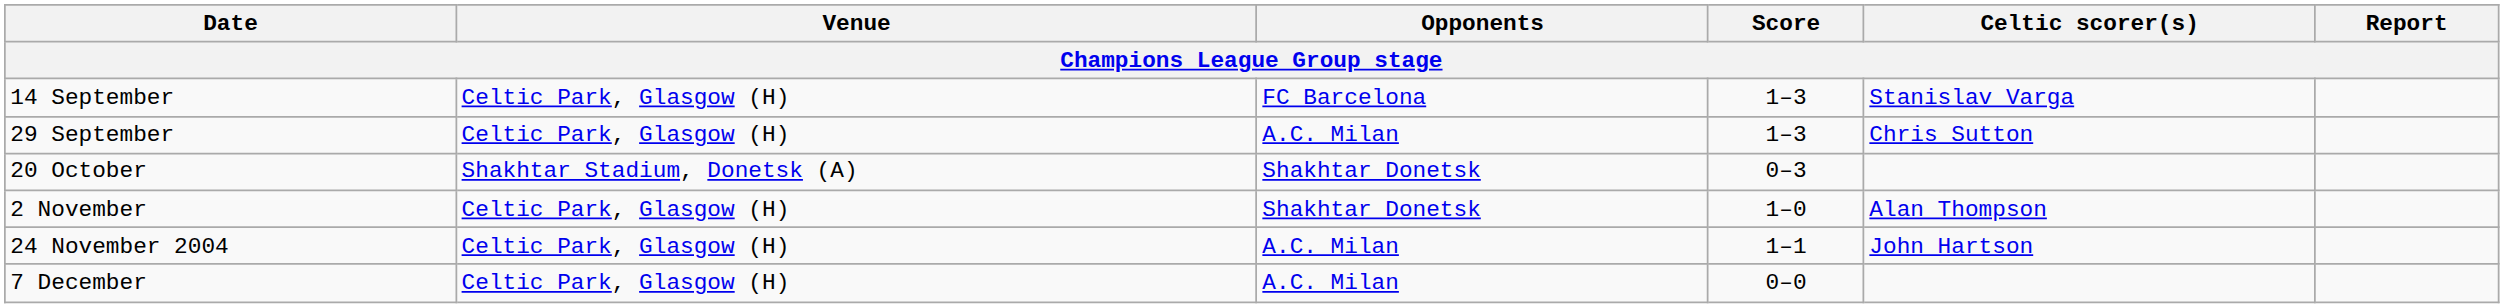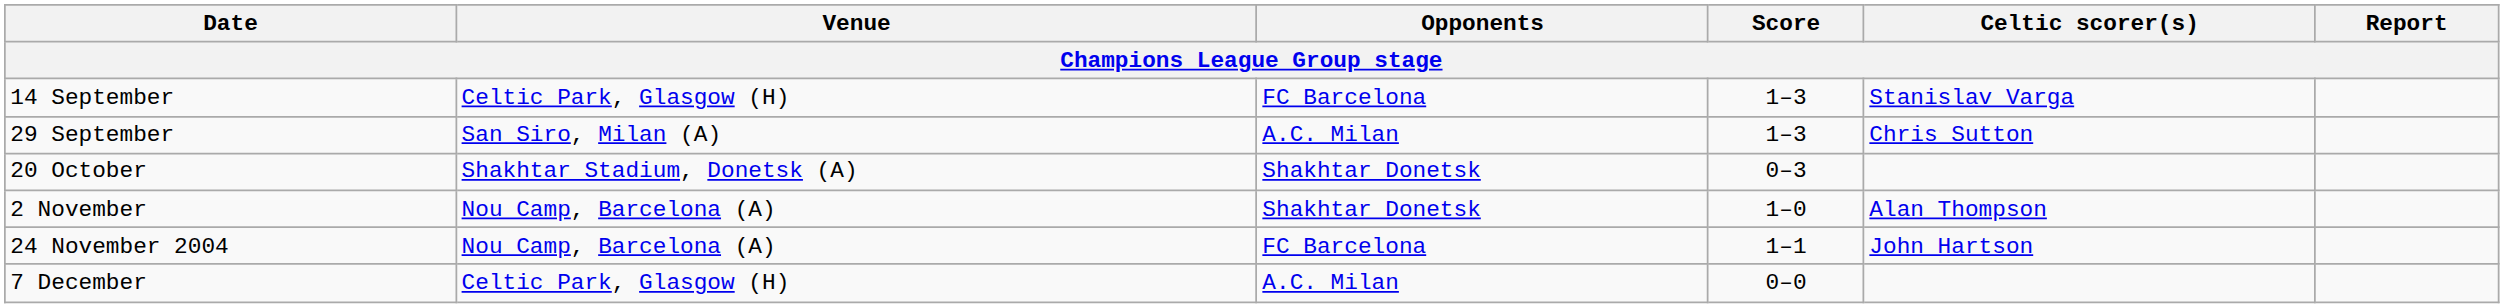29 September | Venue: Celtic Park, Glasgow (H) -> San Siro, Milan (A)
2 November | Venue: Celtic Park, Glasgow (H) -> Nou Camp, Barcelona (A)
24 November 2004 | Venue: Celtic Park, Glasgow (H) -> Nou Camp, Barcelona (A)
24 November 2004 | Opponents: A.C. Milan -> FC Barcelona
